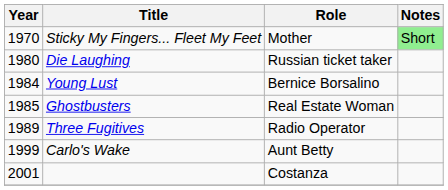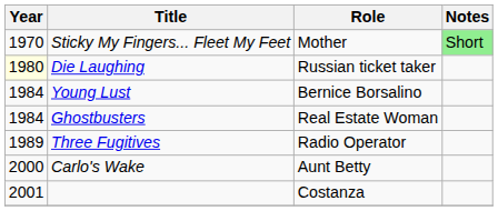Die Laughing | Year: no background -> lightyellow background
Ghostbusters | Year: 1985 -> 1984
Carlo's Wake | Year: 1999 -> 2000
